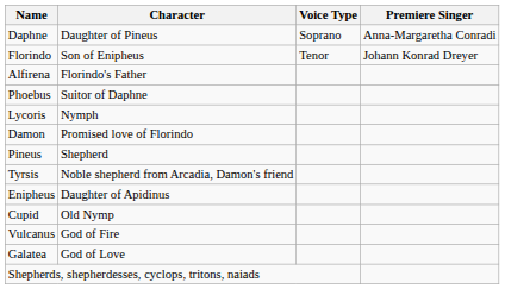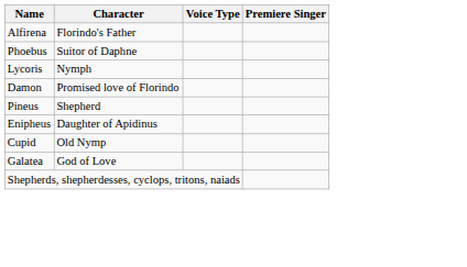- row: Daphne | Daughter of Pineus | Soprano | Anna-Margaretha Conradi
- row: Florindo | Son of Enipheus | Tenor | Johann Konrad Dreyer
- row: Tyrsis | Noble shepherd from Arcadia, Damon's friend
- row: Vulcanus | God of Fire
